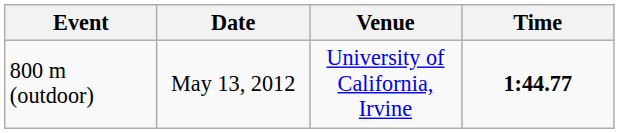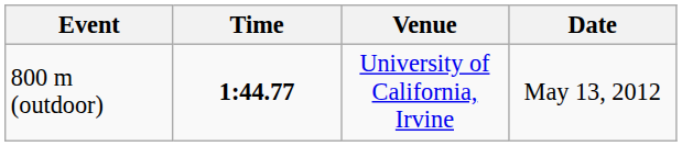columns swapped: Time <-> Date
